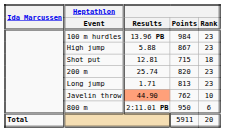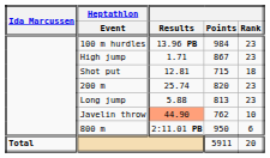High jump | Results: 5.88 -> 1.71
Long jump | Results: 1.71 -> 5.88
